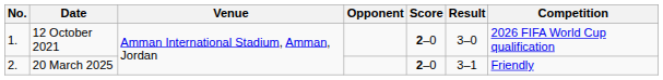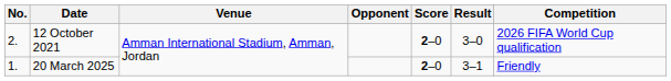12 October 2021 | No.: 1. -> 2.
20 March 2025 | No.: 2. -> 1.
